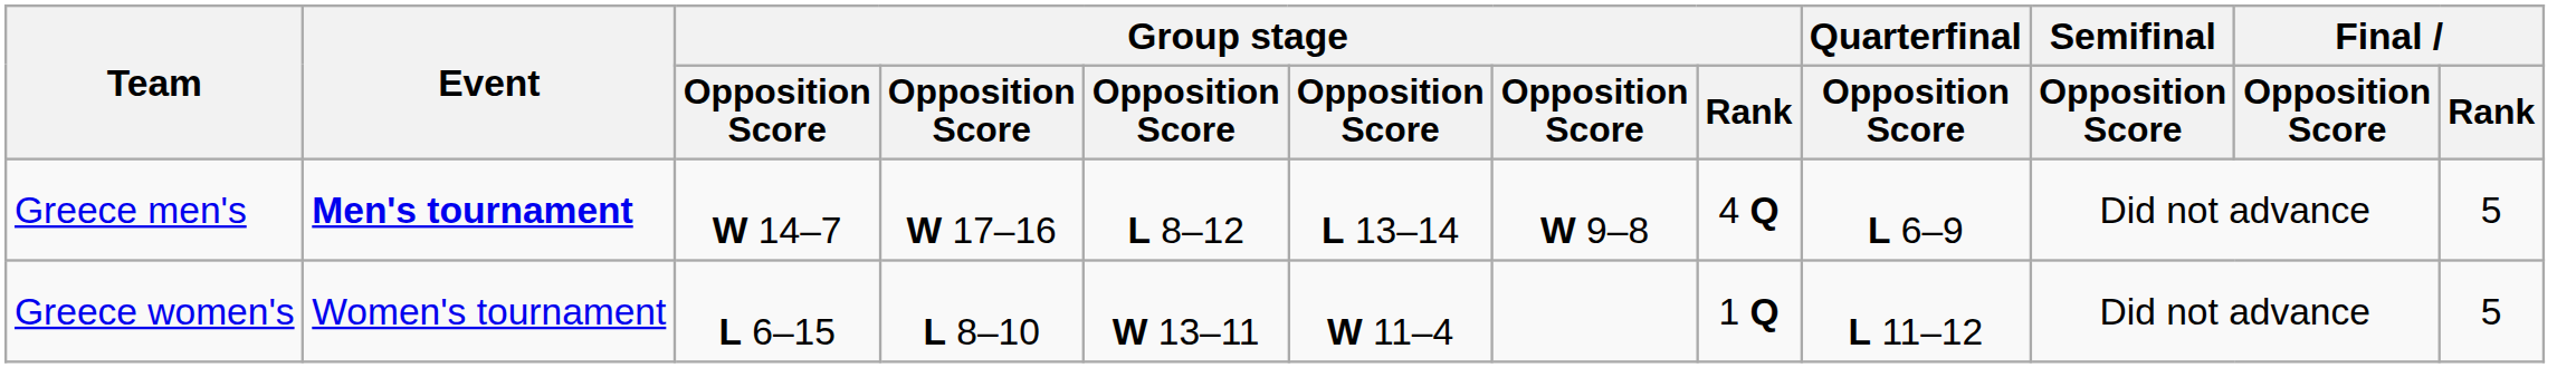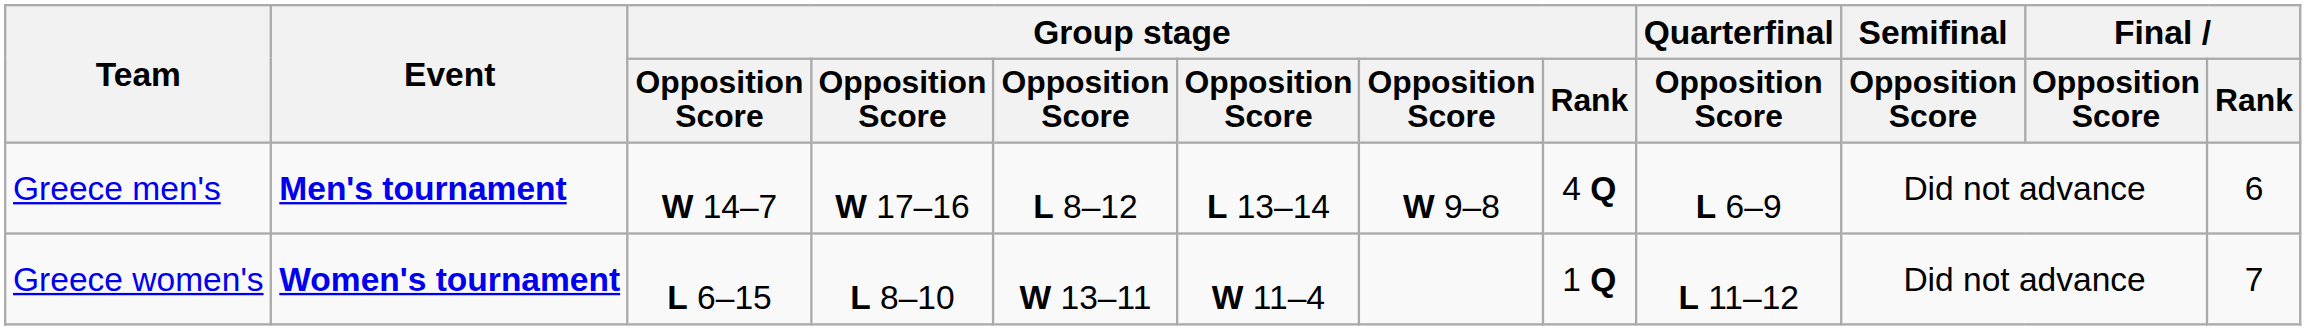Greece men's | Final / Rank: 5 -> 6
Greece women's | Event: normal -> bold
Greece women's | Final / Rank: 5 -> 7
